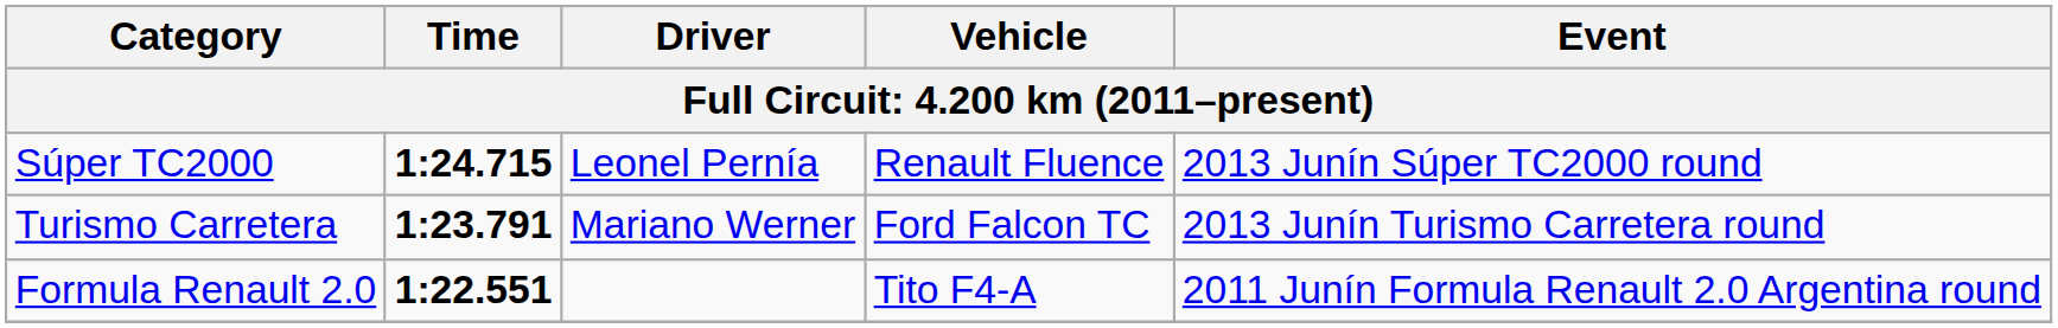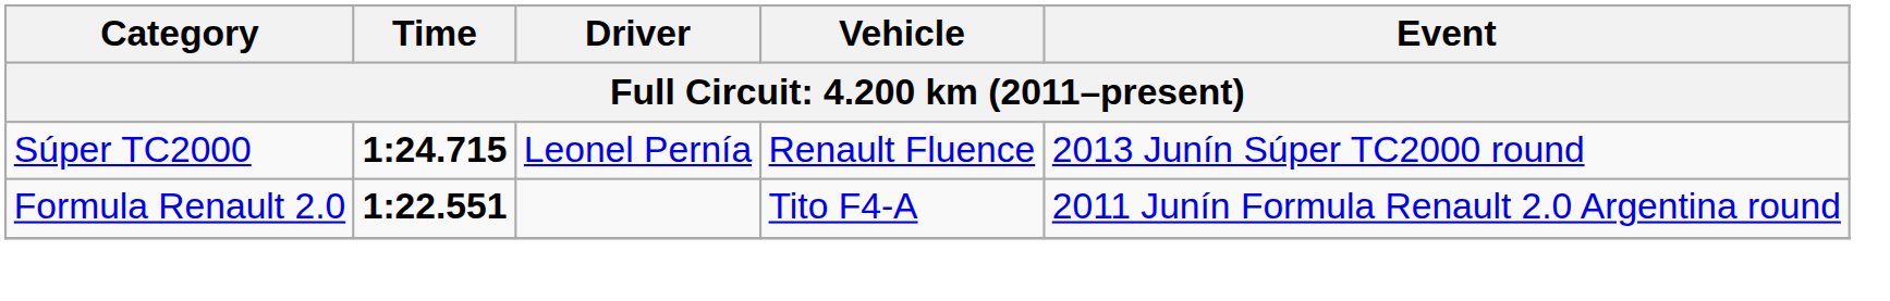- row: Turismo Carretera | 1:23.791 | Mariano Werner | Ford Falcon TC | 2013 Junín Turismo Carretera round
